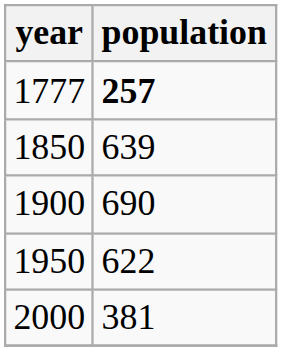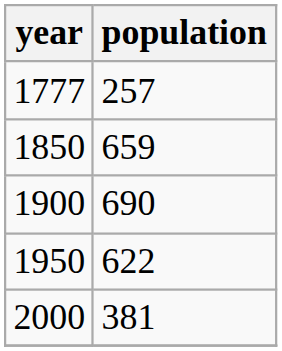1777 | population: bold -> normal
1850 | population: 639 -> 659
